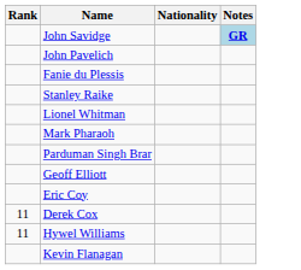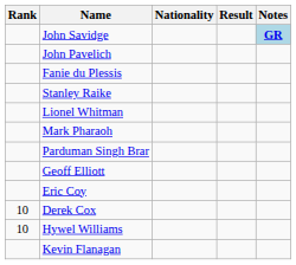+ column: Result
Derek Cox | Rank: 11 -> 10
Hywel Williams | Rank: 11 -> 10
